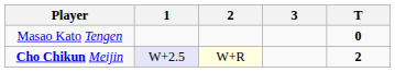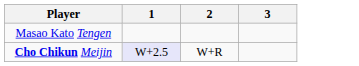- column: T | 0 | 2
Cho Chikun Meijin | 2: lightyellow background -> no background
